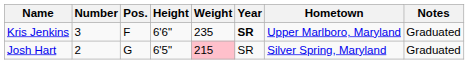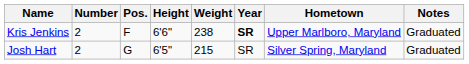Kris Jenkins | Number: 3 -> 2
Kris Jenkins | Weight: 235 -> 238
Josh Hart | Weight: pink background -> no background
